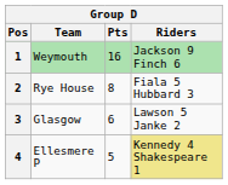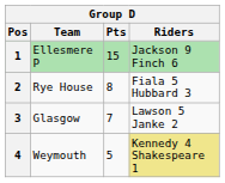1 | Team: Weymouth -> Ellesmere P
1 | Pts: 16 -> 15
3 | Pts: 6 -> 7
4 | Team: Ellesmere P -> Weymouth
